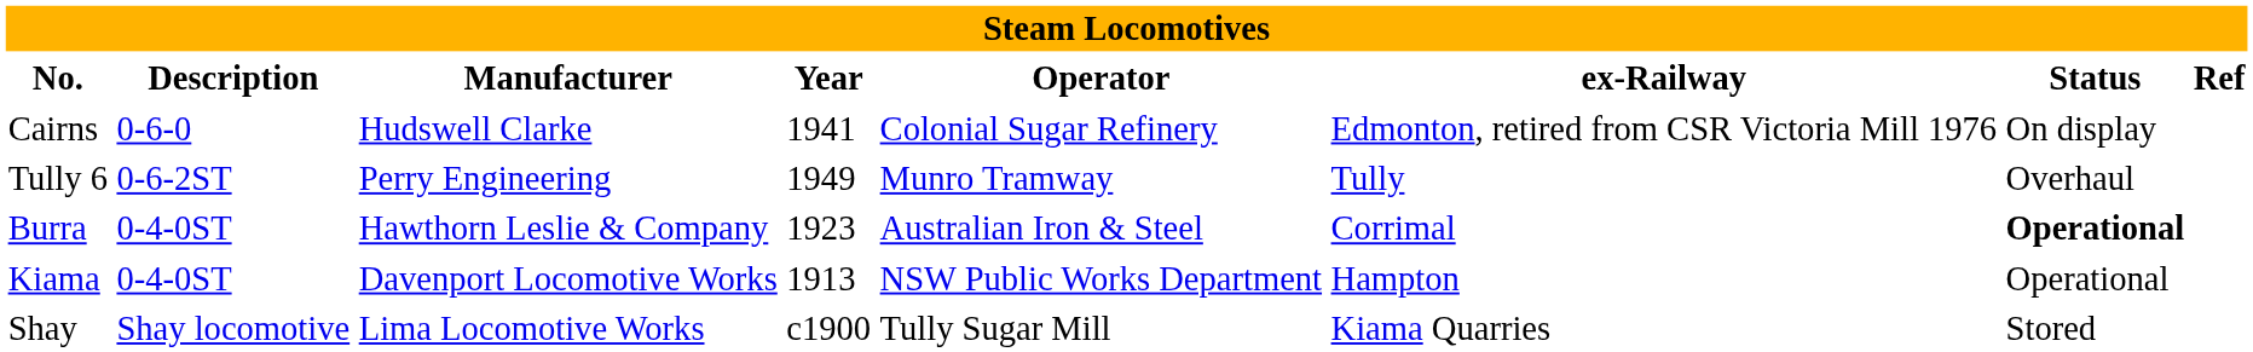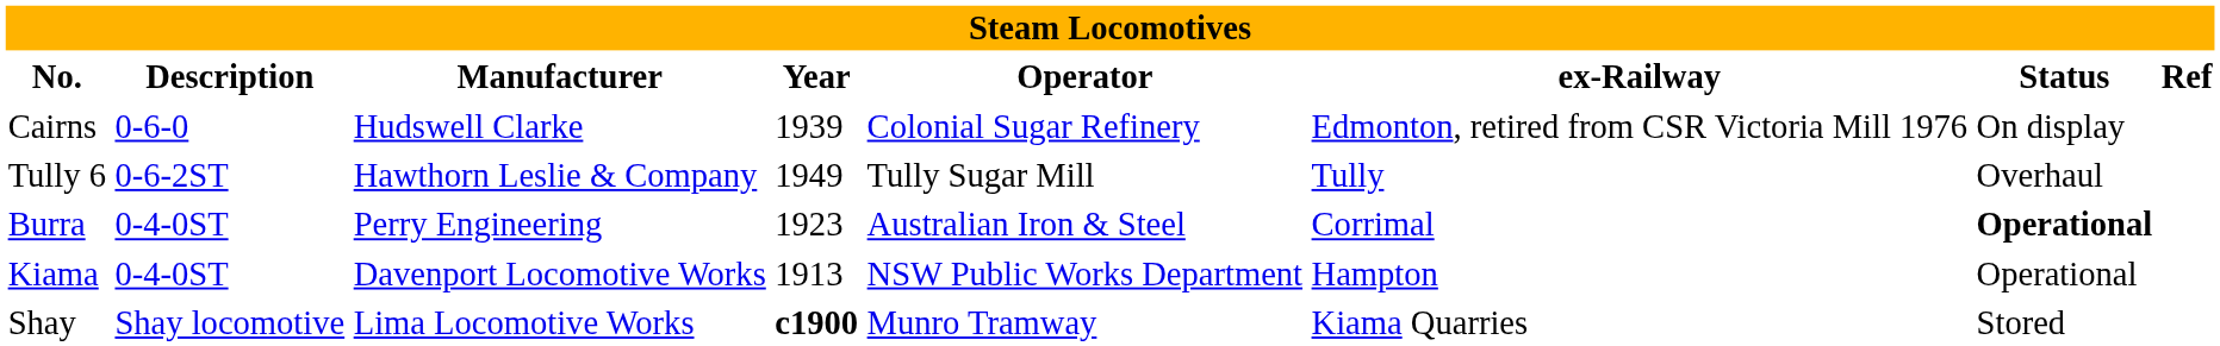Cairns | Year: 1941 -> 1939
Tully 6 | Manufacturer: Perry Engineering -> Hawthorn Leslie & Company
Tully 6 | Operator: Munro Tramway -> Tully Sugar Mill
Burra | Manufacturer: Hawthorn Leslie & Company -> Perry Engineering
Shay | Year: normal -> bold
Shay | Operator: Tully Sugar Mill -> Munro Tramway
